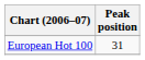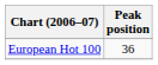European Hot 100 | Peak position: 31 -> 36
